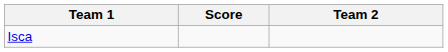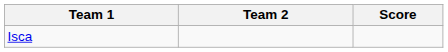columns swapped: Team 2 <-> Score
